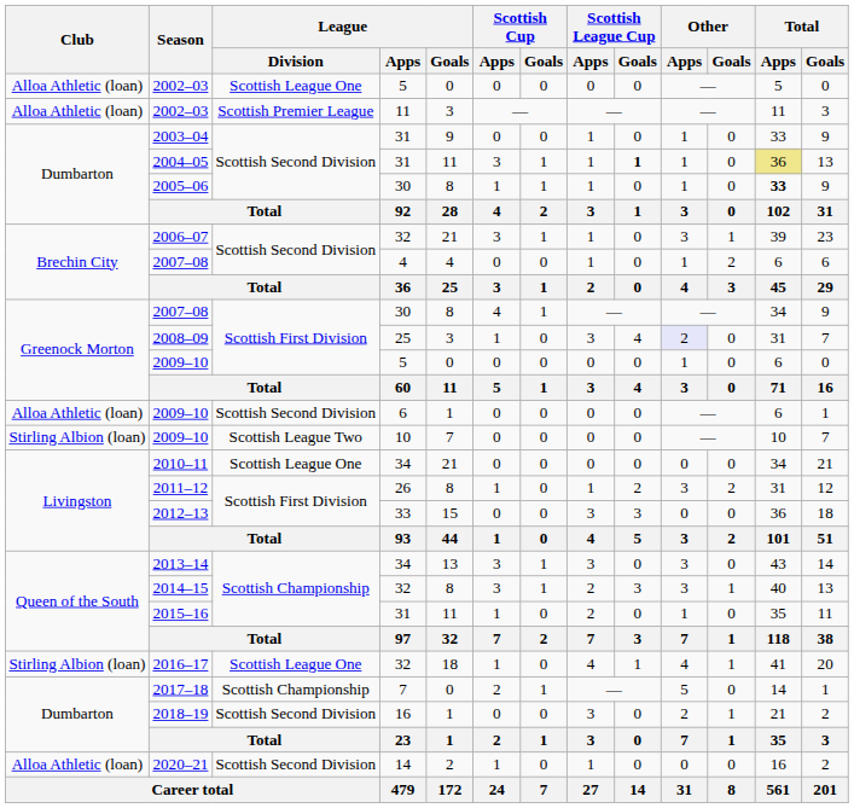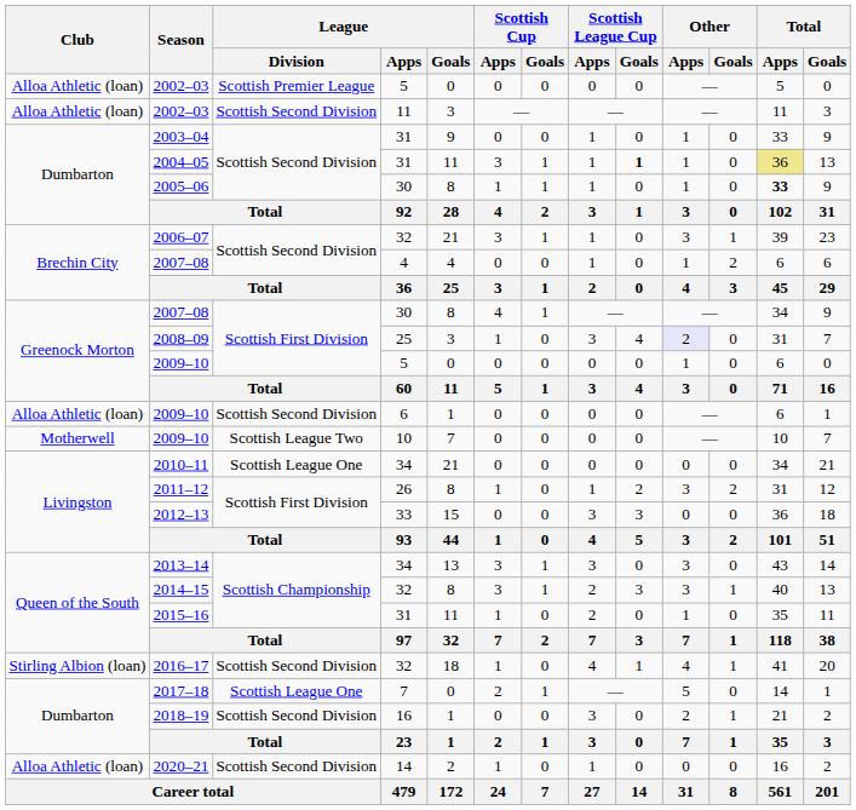2002–03 / 5 | League / Division: Scottish League One -> Scottish Premier League
2002–03 / 11 | League / Division: Scottish Premier League -> Scottish Second Division
2009–10 / 10 | Club: Stirling Albion (loan) -> Motherwell
2016–17 | League / Division: Scottish League One -> Scottish Second Division
2017–18 | League / Division: Scottish Championship -> Scottish League One
